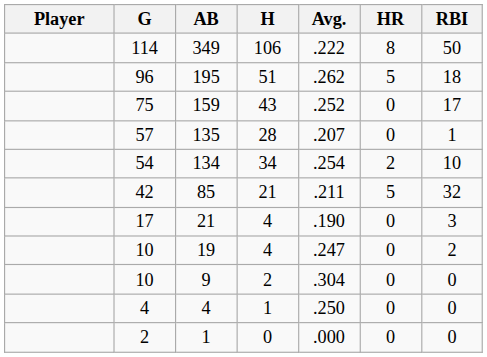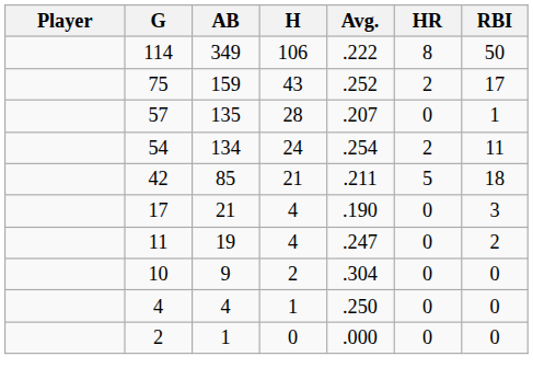- row: 96 | 195 | 51 | .262 | 5 | 18
159 | HR: 0 -> 2
134 | H: 34 -> 24
134 | RBI: 10 -> 11
85 | RBI: 32 -> 18
19 | G: 10 -> 11
